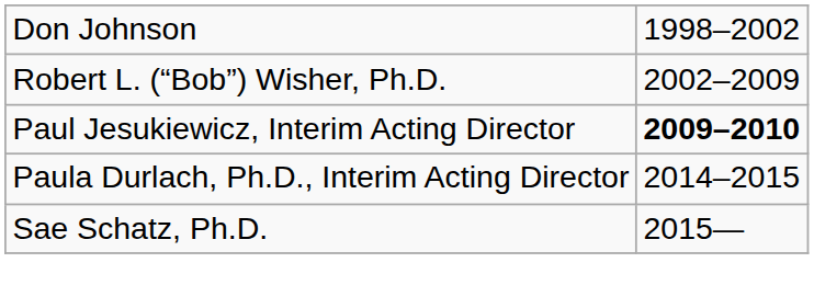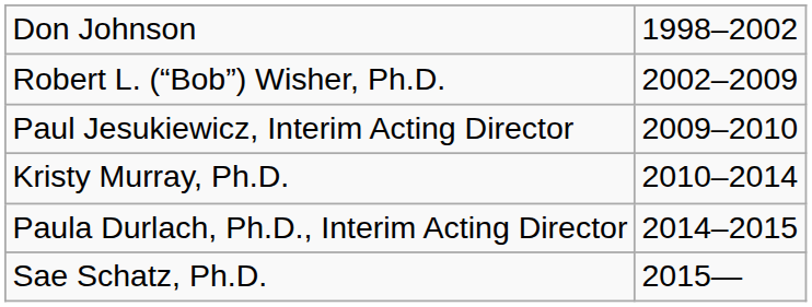Paul Jesukiewicz, Interim Acting Director | column 2: bold -> normal
+ row: Kristy Murray, Ph.D. | 2010–2014
